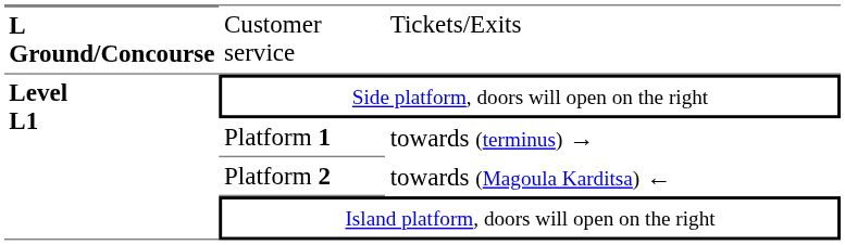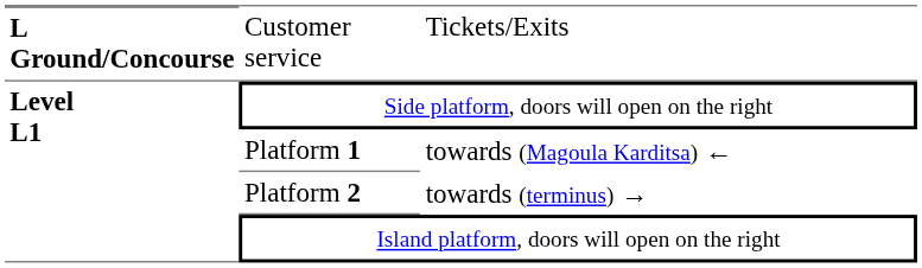Platform 1 | column 3: towards (terminus) → -> towards (Magoula Karditsa) ←
Platform 2 | column 3: towards (Magoula Karditsa) ← -> towards (terminus) →
